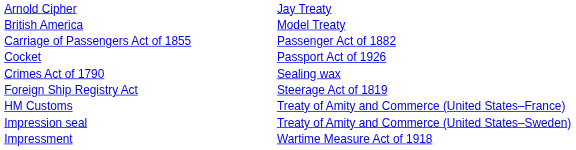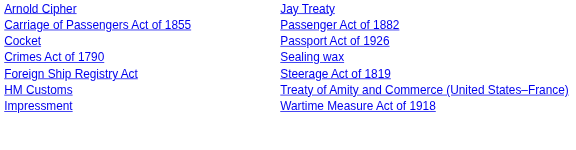- row: British America | Model Treaty
- row: Impression seal | Treaty of Amity and Commerce (United States–Sweden)
